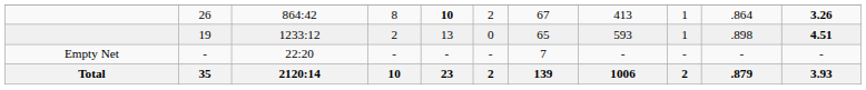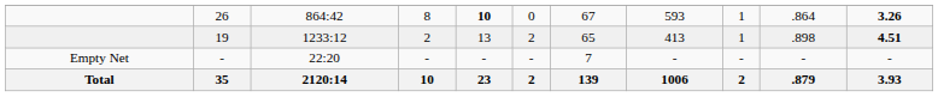26 | column 6: 2 -> 0
26 | column 8: 413 -> 593
19 | column 6: 0 -> 2
19 | column 8: 593 -> 413
